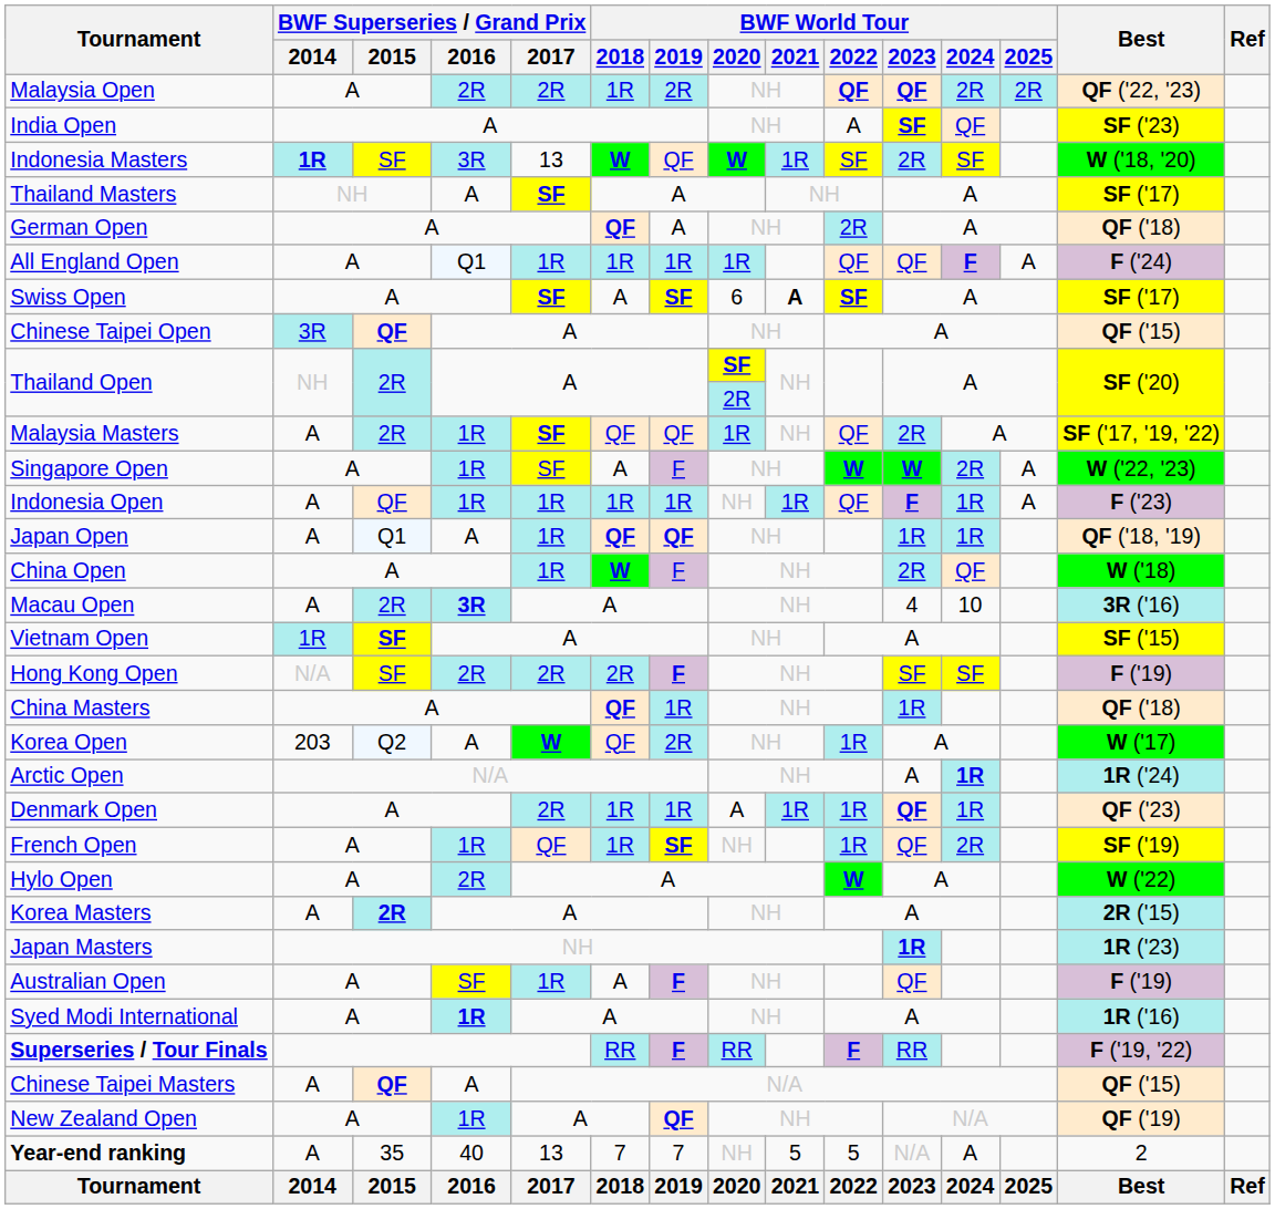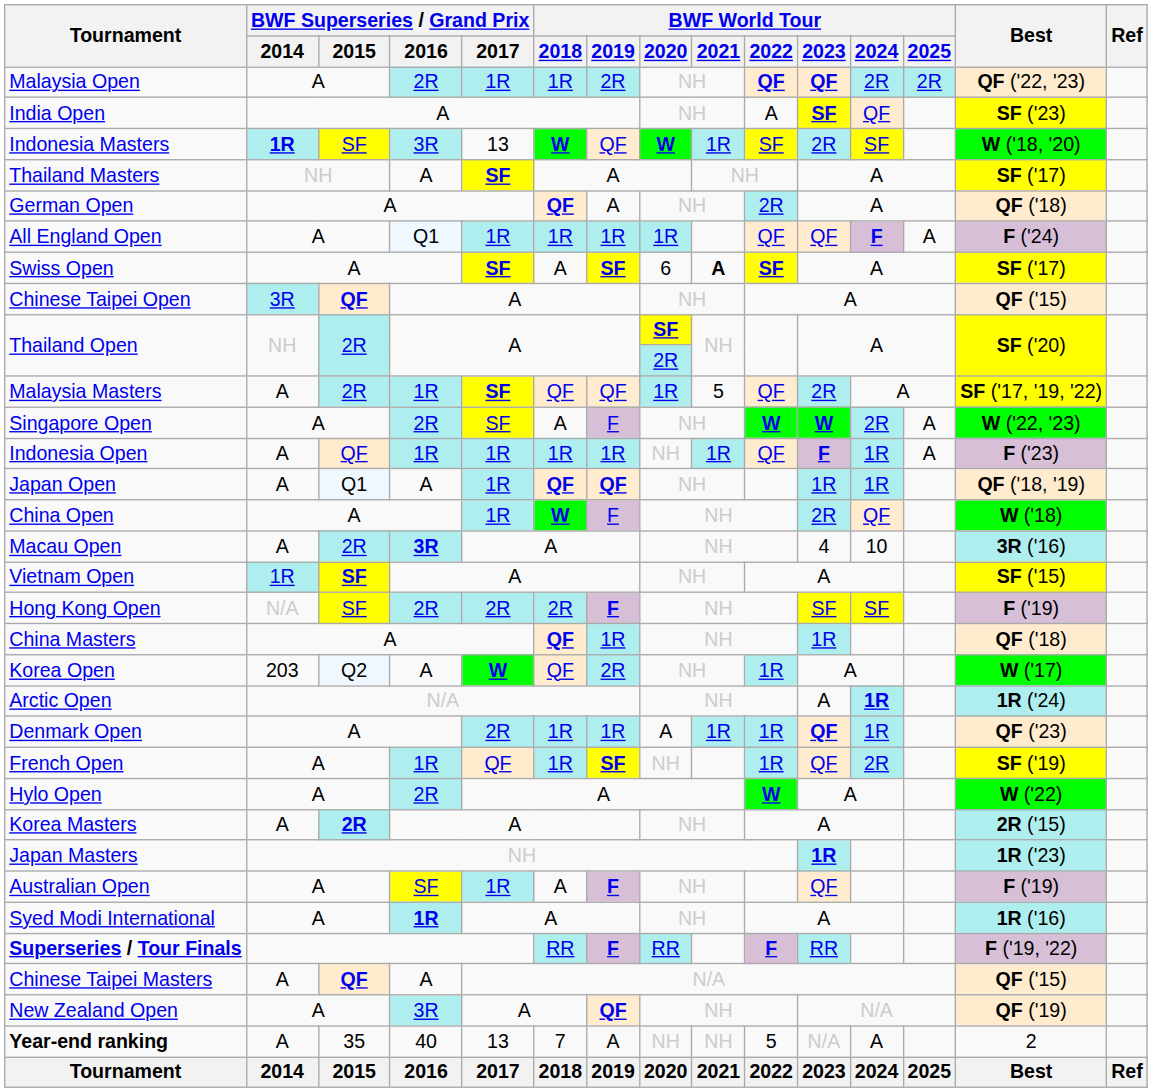Malaysia Open | BWF Superseries / Grand Prix / 2017: 2R -> 1R
Malaysia Masters | BWF World Tour / 2021: NH -> 5
Singapore Open | BWF Superseries / Grand Prix / 2016: 1R -> 2R
New Zealand Open | BWF Superseries / Grand Prix / 2016: 1R -> 3R
Year-end ranking | BWF World Tour / 2019: 7 -> A
Year-end ranking | BWF World Tour / 2021: 5 -> NH
